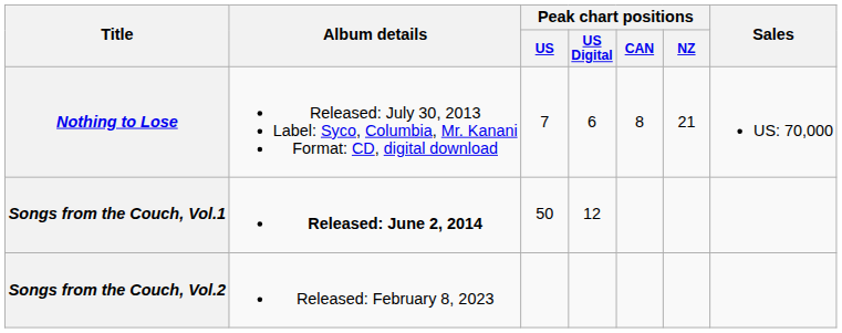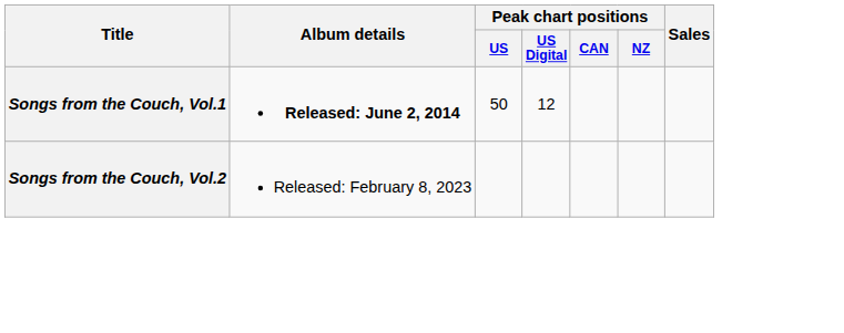- row: Nothing to Lose | Released: July 30, 2013 Label: Syco, Columbia, Mr. Kanani Format: CD, digital download | 7 | 6 | 8 | 21 | US: 70,000
